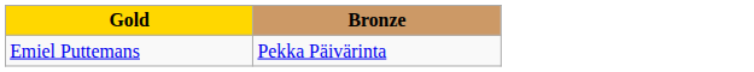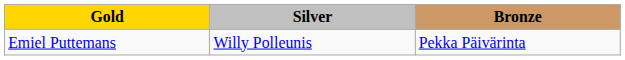+ column: Silver | Willy Polleunis
